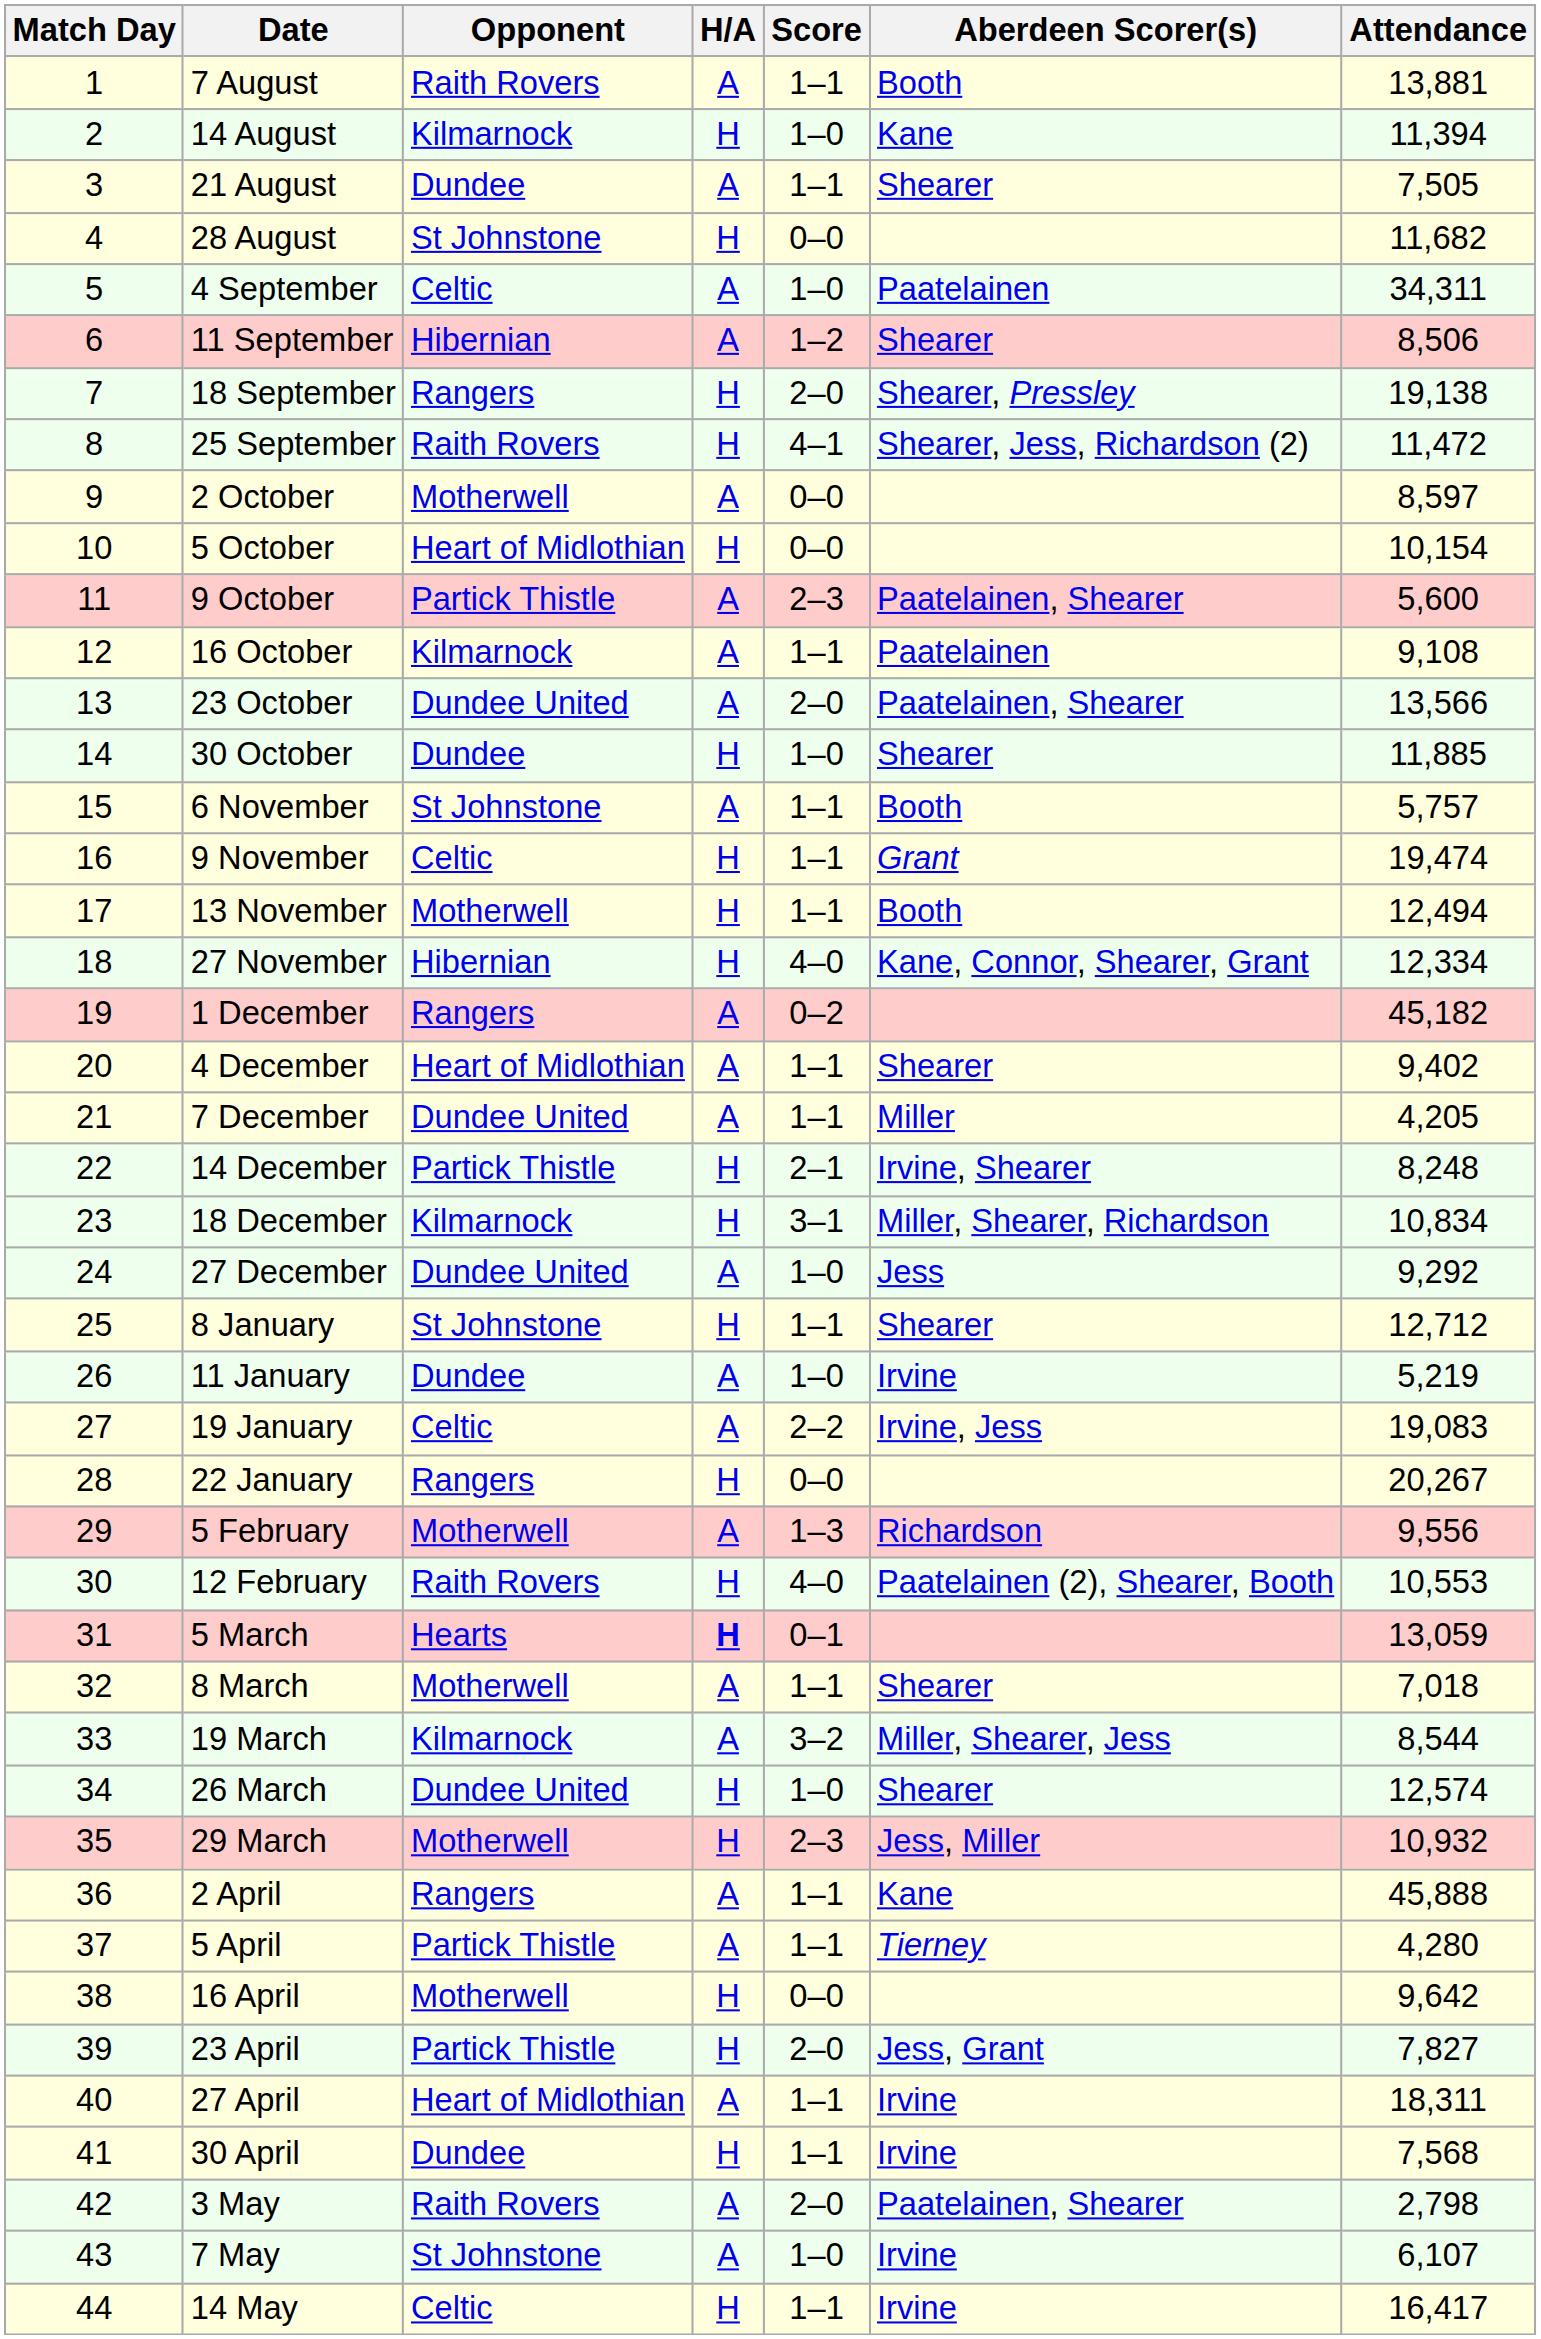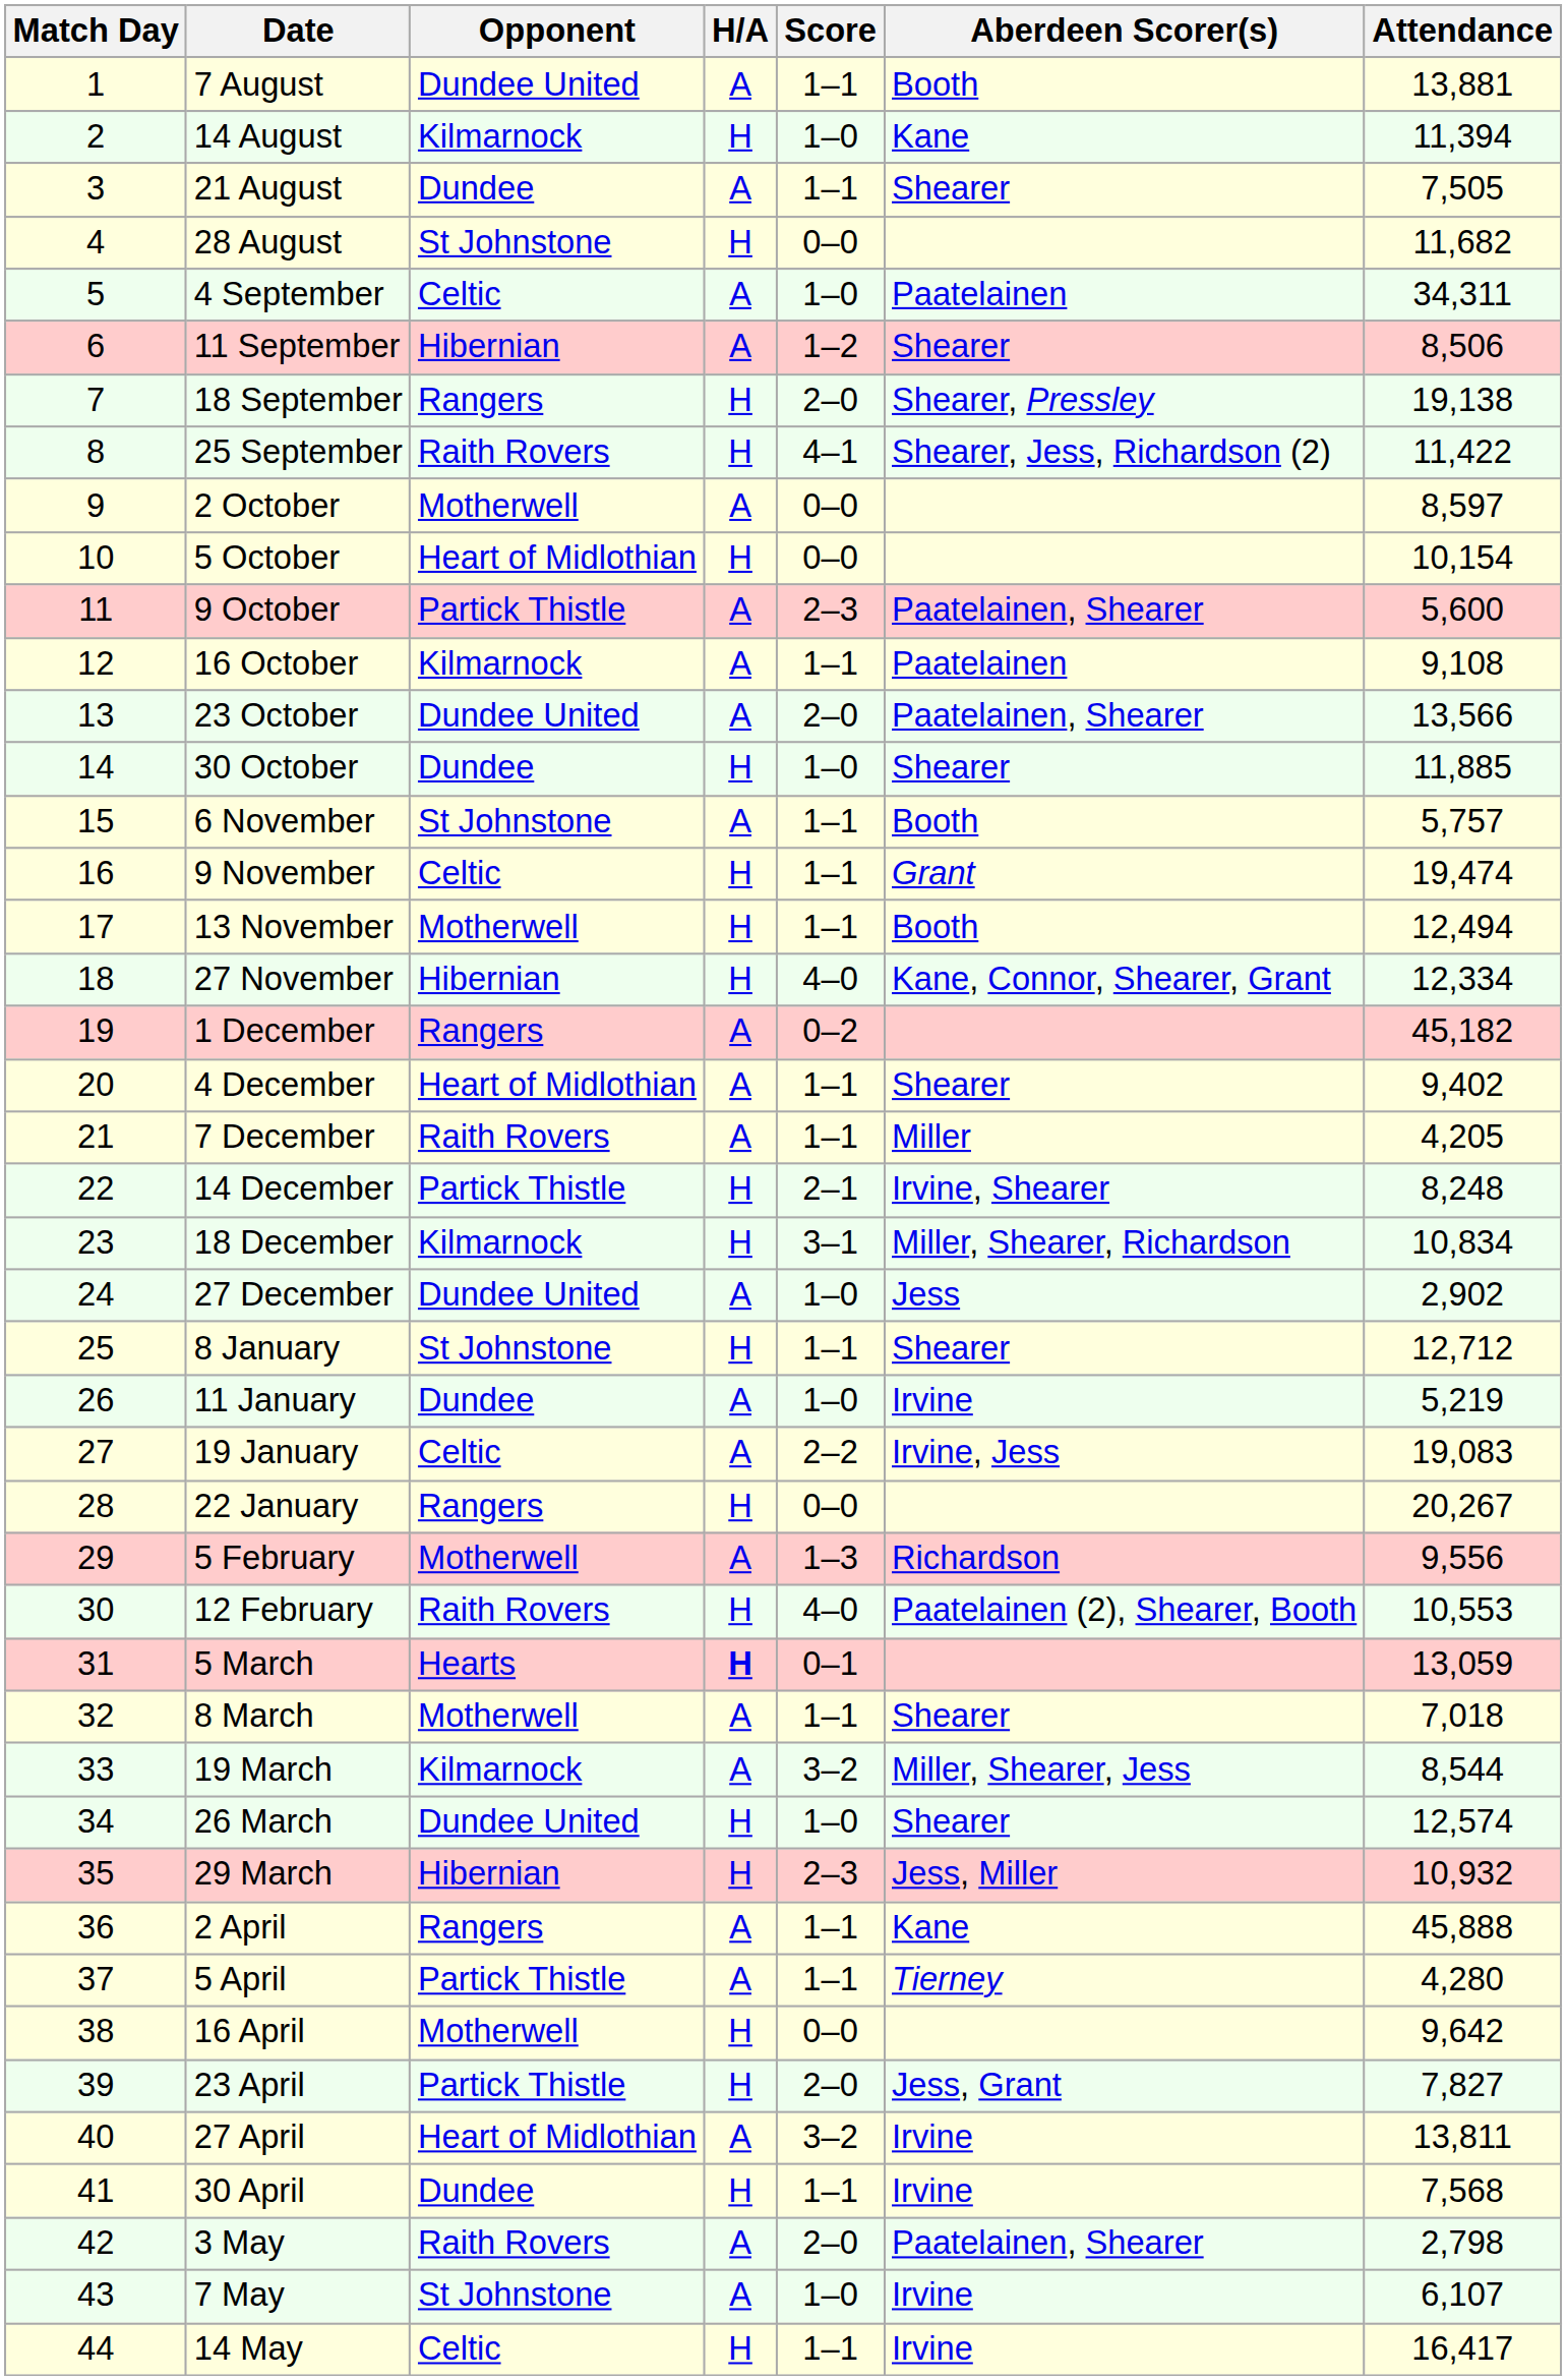7 August | Opponent: Raith Rovers -> Dundee United
25 September | Attendance: 11,472 -> 11,422
7 December | Opponent: Dundee United -> Raith Rovers
27 December | Attendance: 9,292 -> 2,902
29 March | Opponent: Motherwell -> Hibernian
27 April | Score: 1–1 -> 3–2
27 April | Attendance: 18,311 -> 13,811
